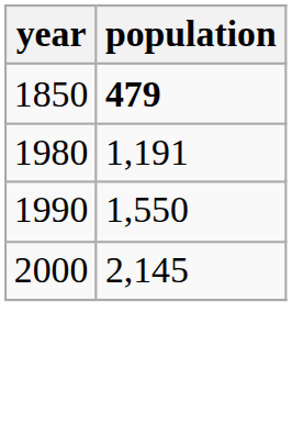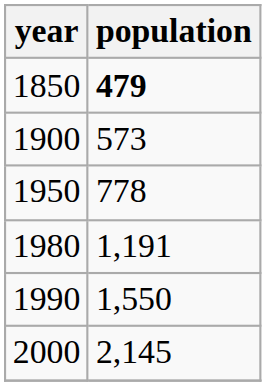+ row: 1900 | 573
+ row: 1950 | 778
